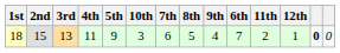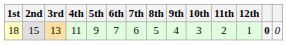columns swapped: 6th <-> 10th
